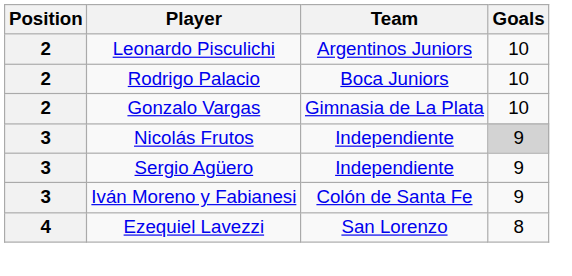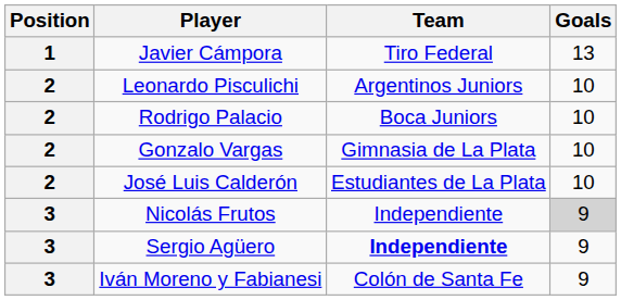+ row: 1 | Javier Cámpora | Tiro Federal | 13
+ row: 2 | José Luis Calderón | Estudiantes de La Plata | 10
Sergio Agüero | Team: normal -> bold
- row: 4 | Ezequiel Lavezzi | San Lorenzo | 8
